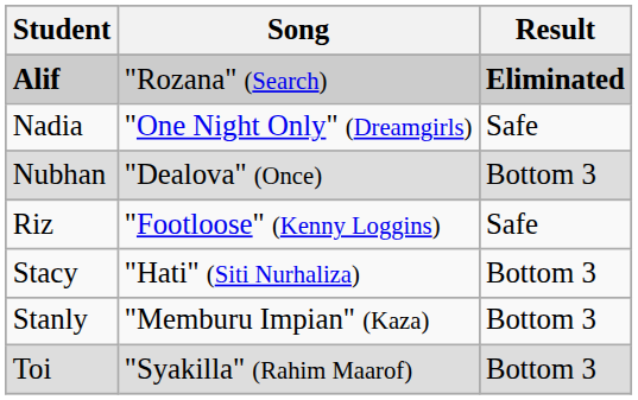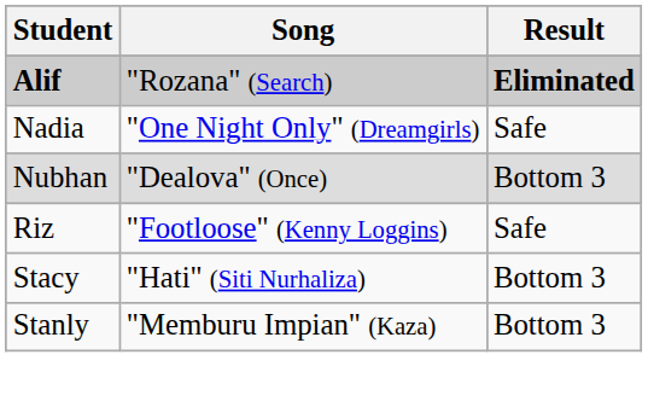- row: Toi | "Syakilla" (Rahim Maarof) | Bottom 3
